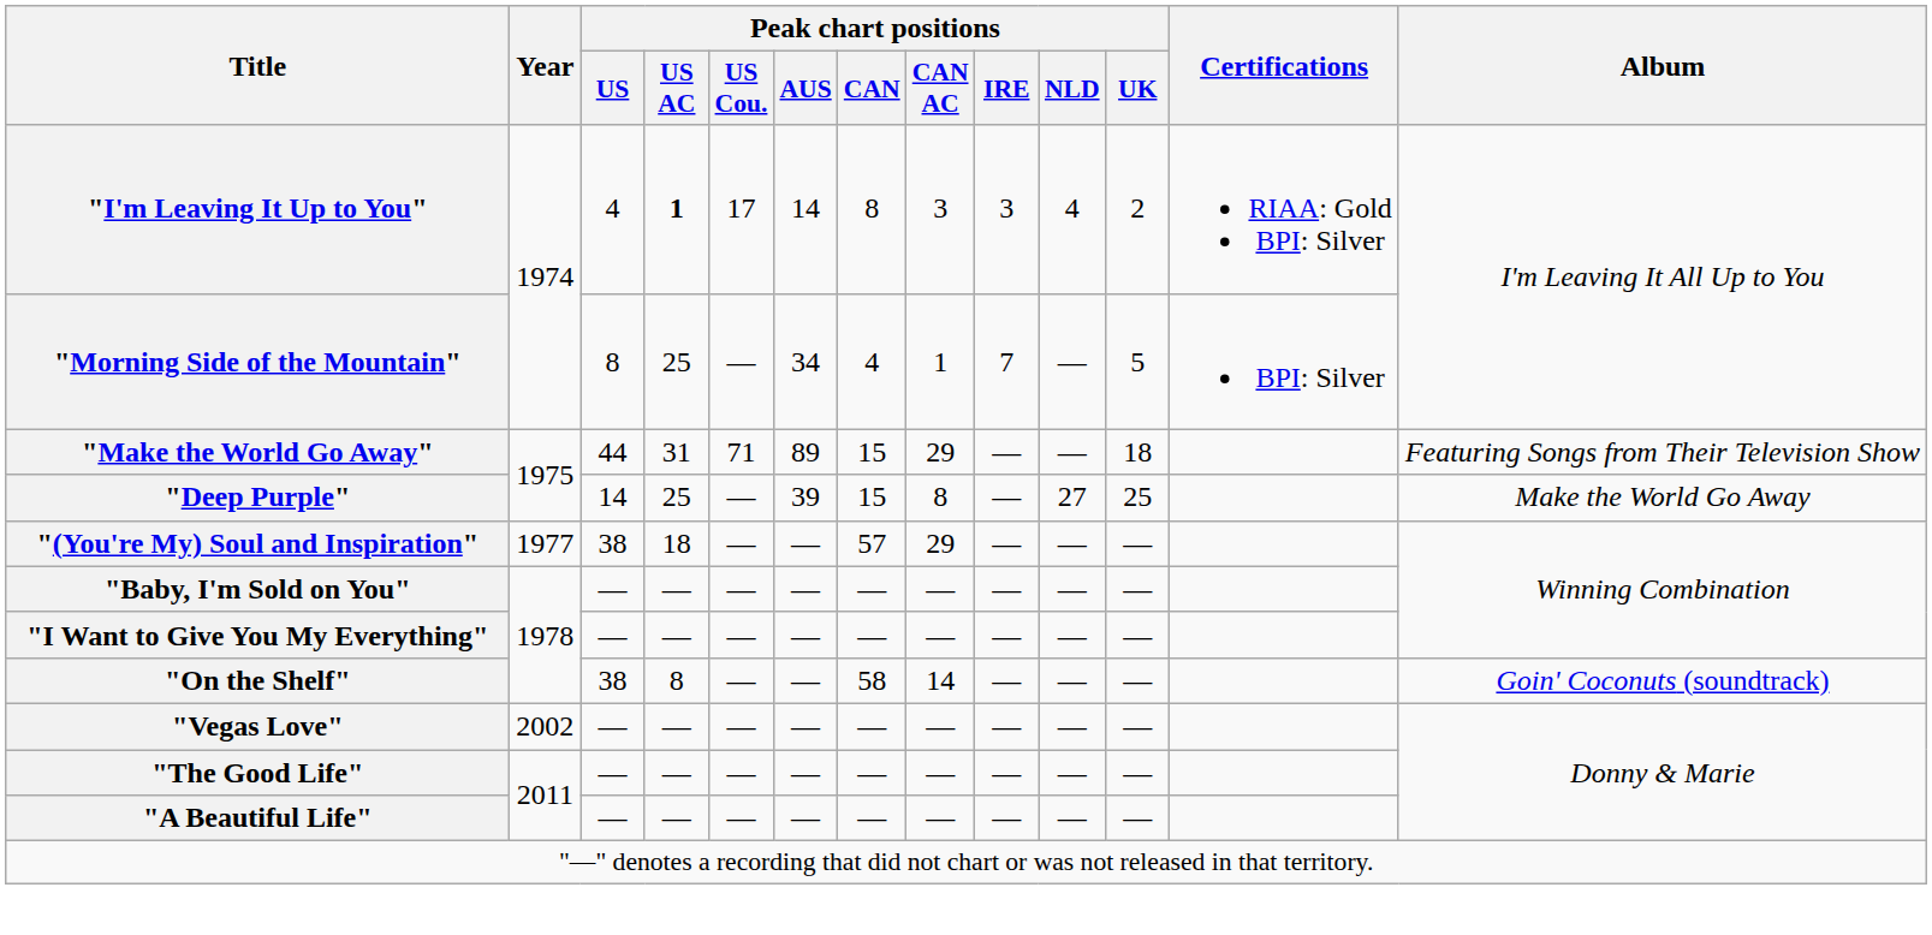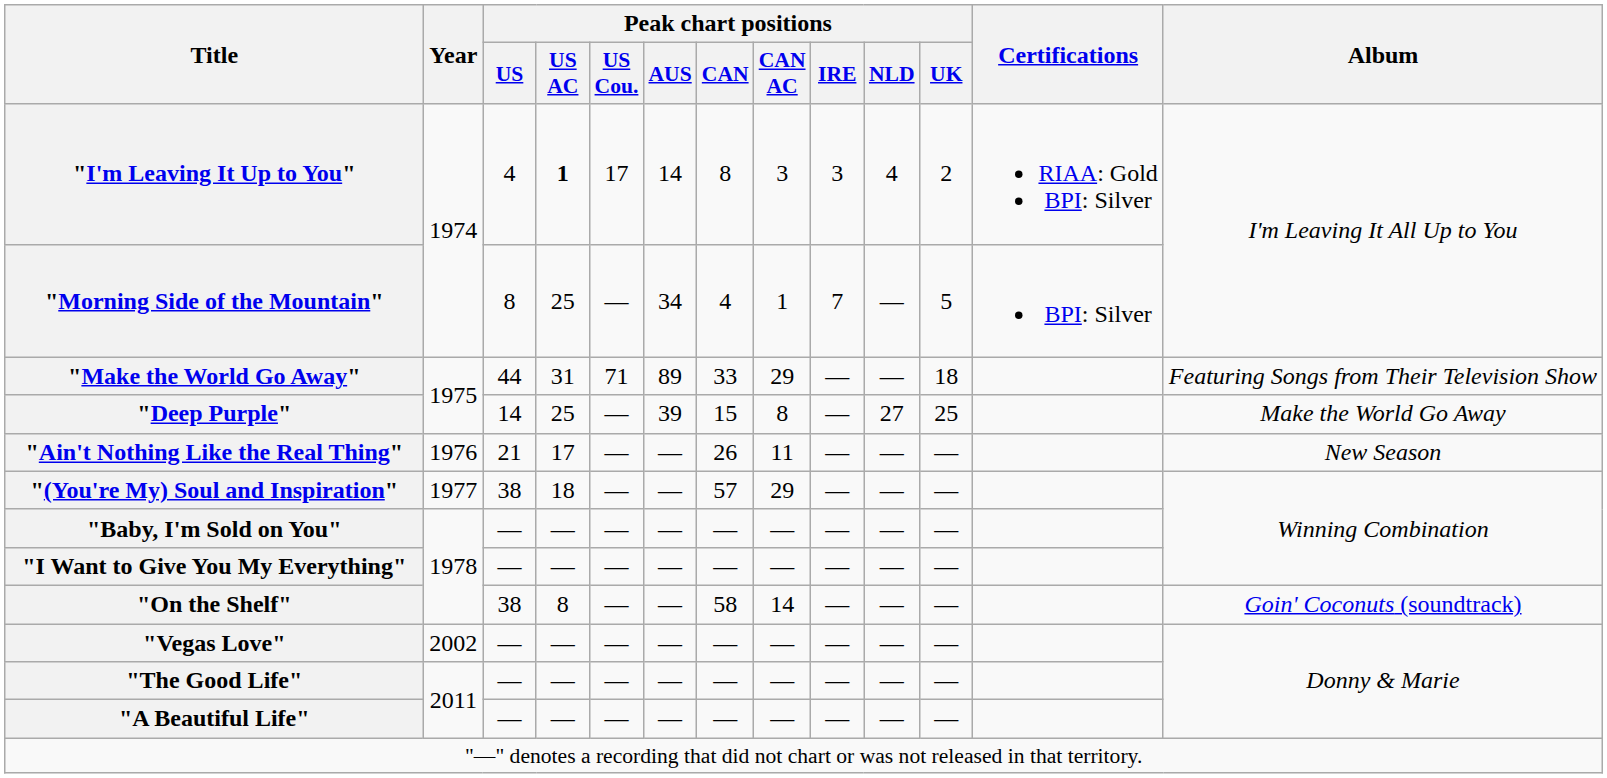"Make the World Go Away" | Peak chart positions / CAN: 15 -> 33
+ row: "Ain't Nothing Like the Real Thing" | 1976 | 21 | 17 | — | — | 26 | 11 | — | — | — | New Season
